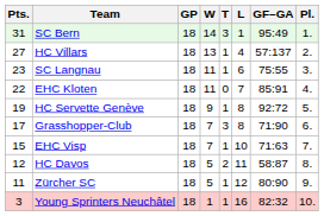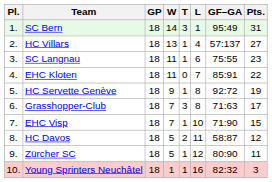columns swapped: Pl. <-> Pts.
Grasshopper-Club | GF–GA: 71:90 -> 71:63
EHC Visp | GF–GA: 71:63 -> 71:90
